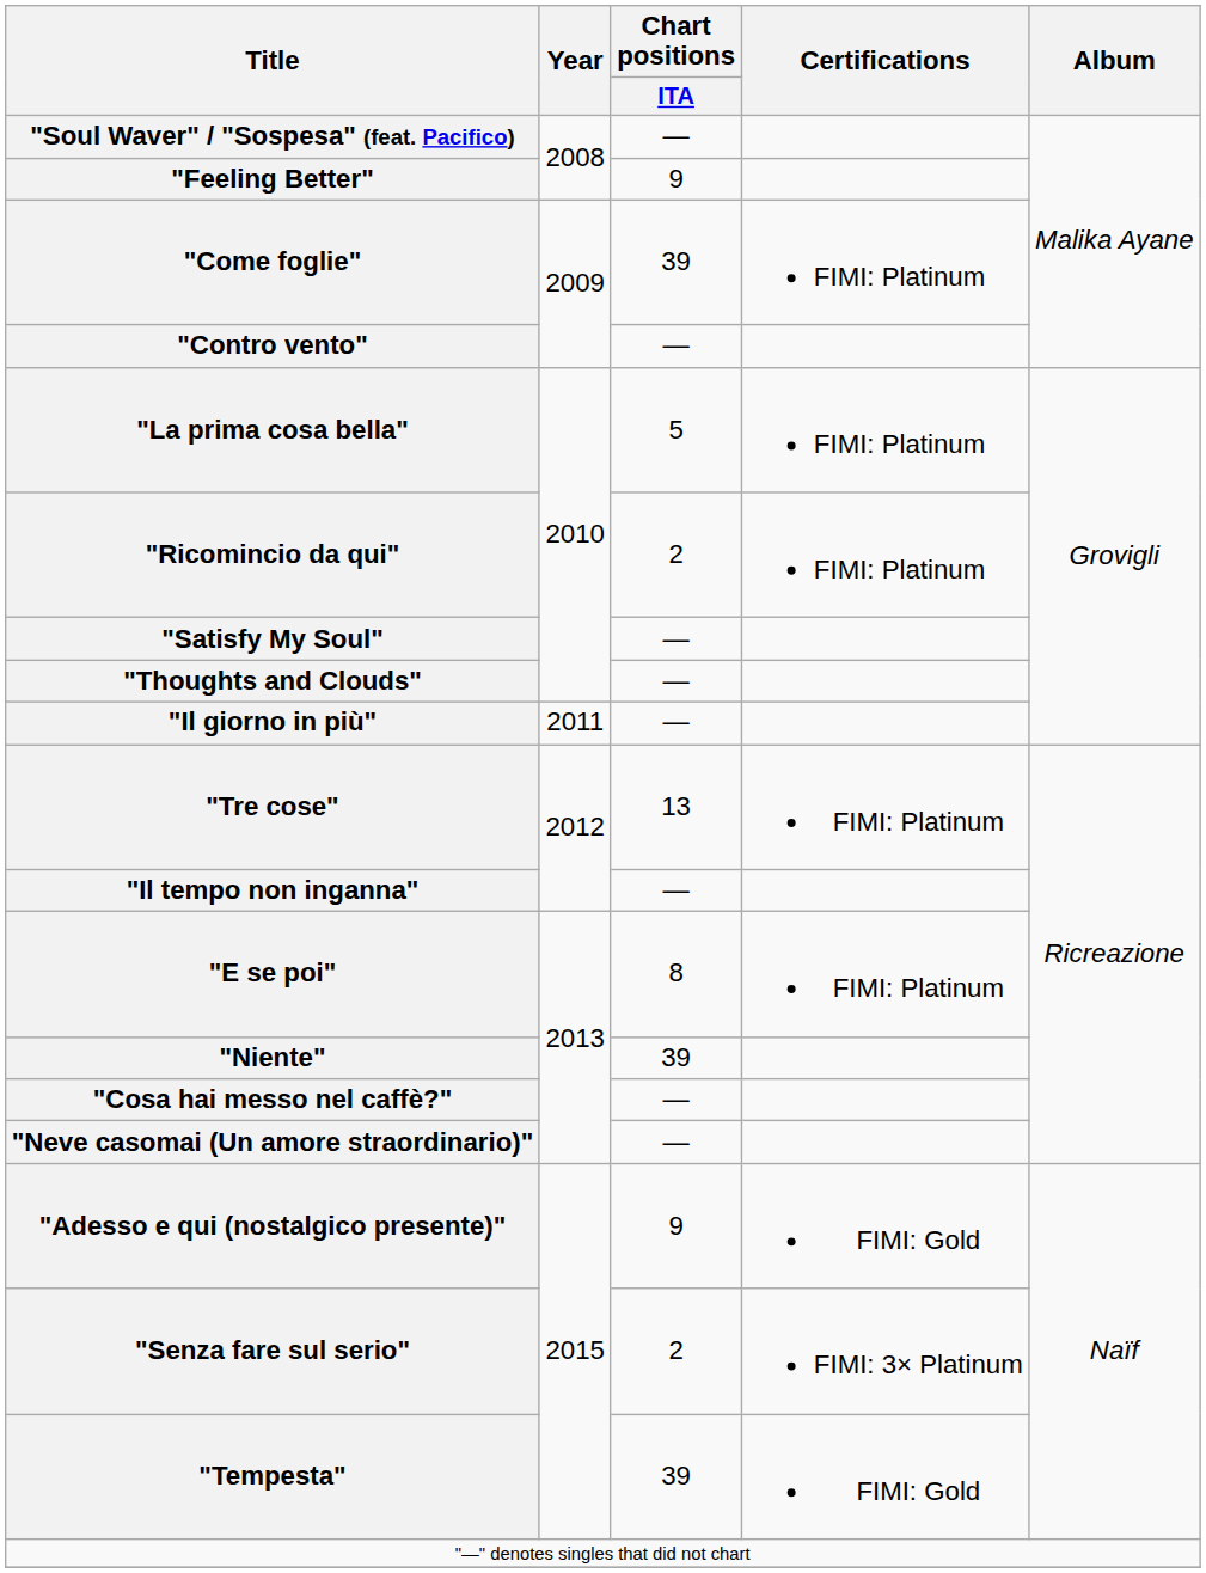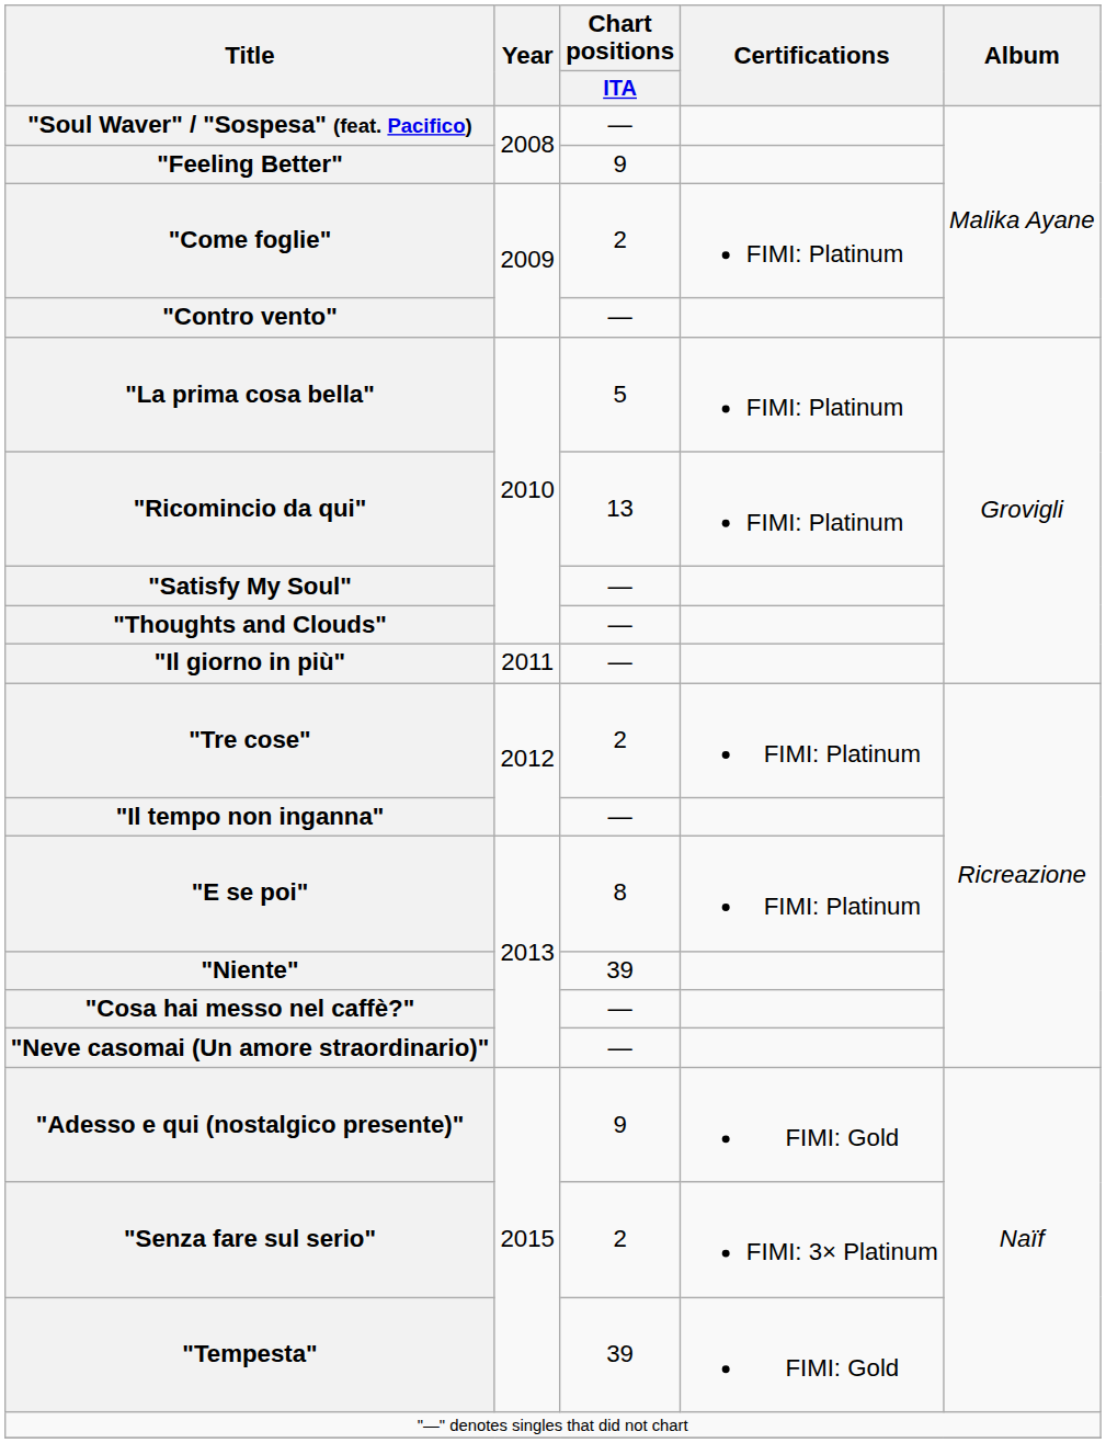"Come foglie" | Chart positions / ITA: 39 -> 2
"Ricomincio da qui" | Chart positions / ITA: 2 -> 13
"Tre cose" | Chart positions / ITA: 13 -> 2
